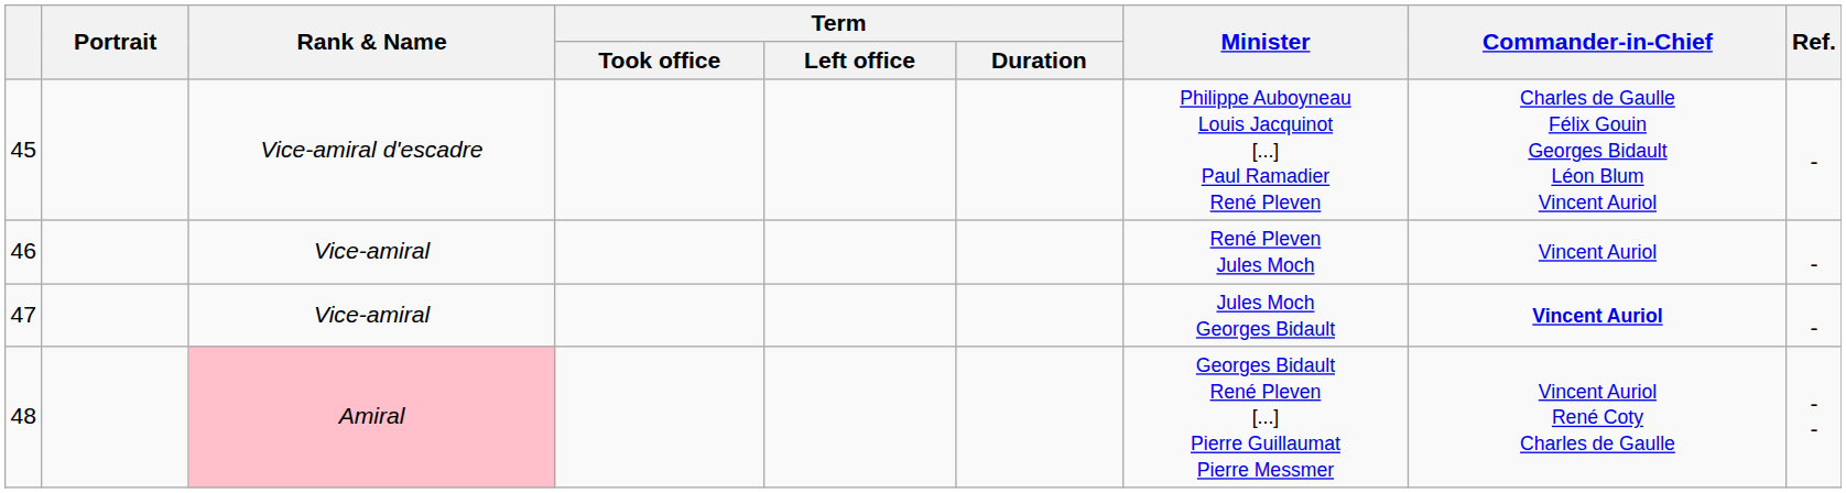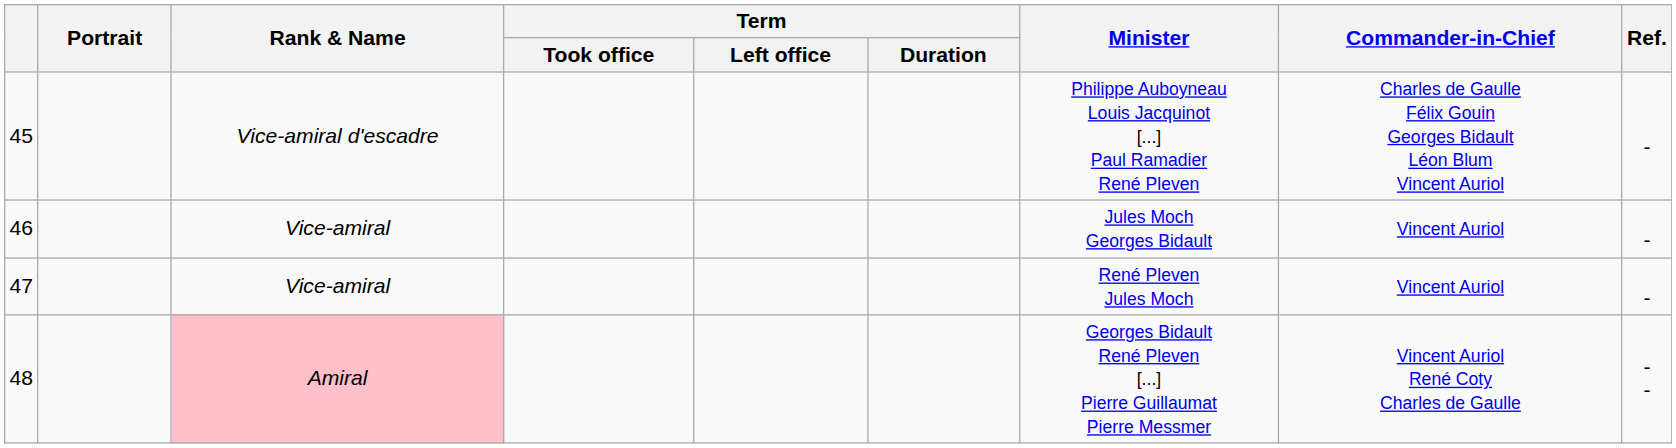46 | Minister: René Pleven Jules Moch -> Jules Moch Georges Bidault
47 | Minister: Jules Moch Georges Bidault -> René Pleven Jules Moch
47 | Commander-in-Chief: bold -> normal
